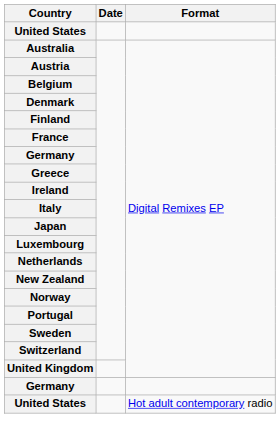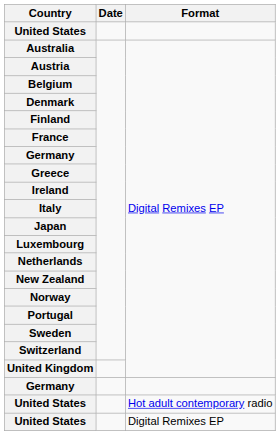+ row: United States | Digital Remixes EP
